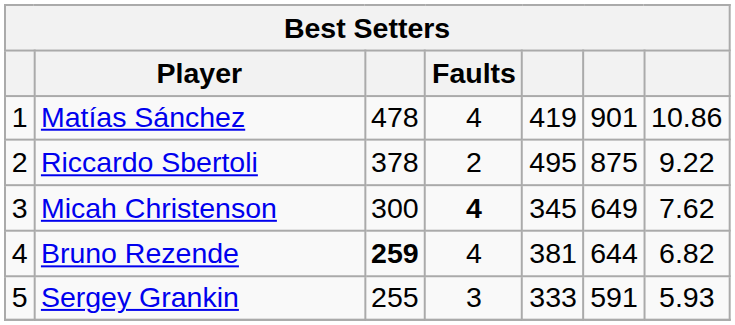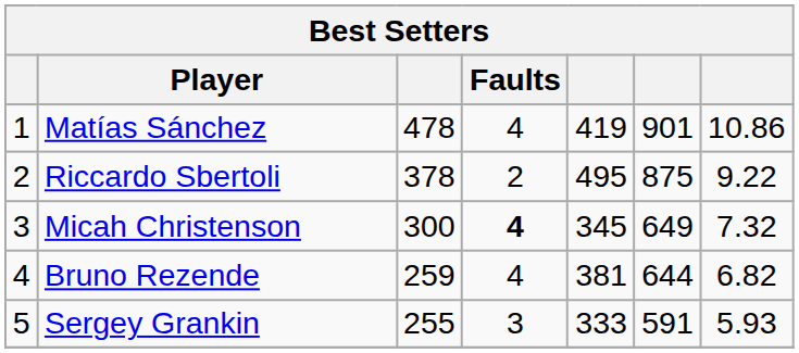Micah Christenson | column 7: 7.62 -> 7.32
Bruno Rezende | column 3: bold -> normal
